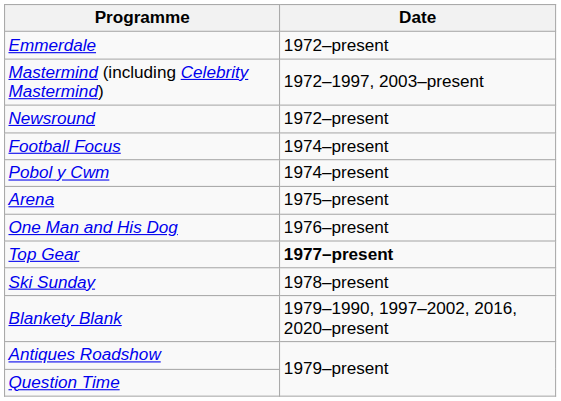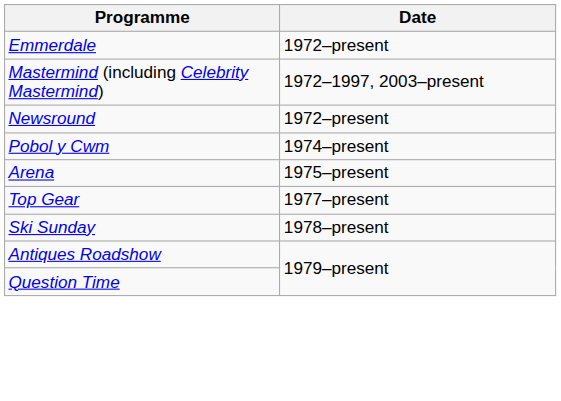- row: Football Focus | 1974–present
- row: One Man and His Dog | 1976–present
Top Gear | Date: bold -> normal
- row: Blankety Blank | 1979–1990, 1997–2002, 2016, 2020–present
